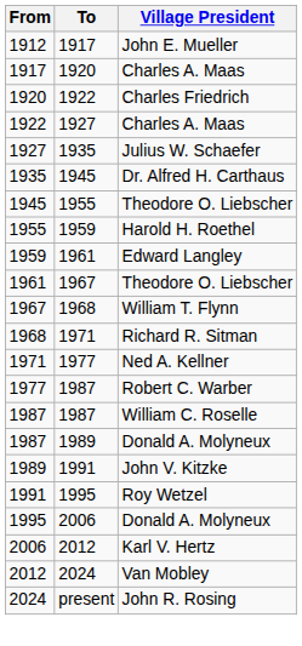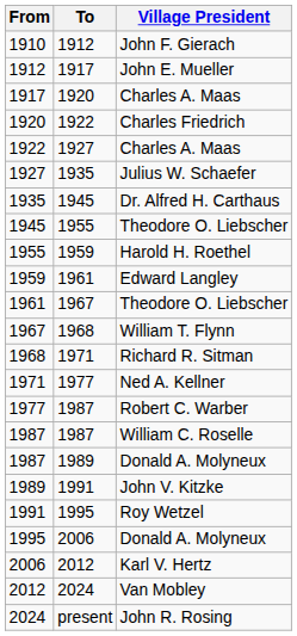+ row: 1910 | 1912 | John F. Gierach
